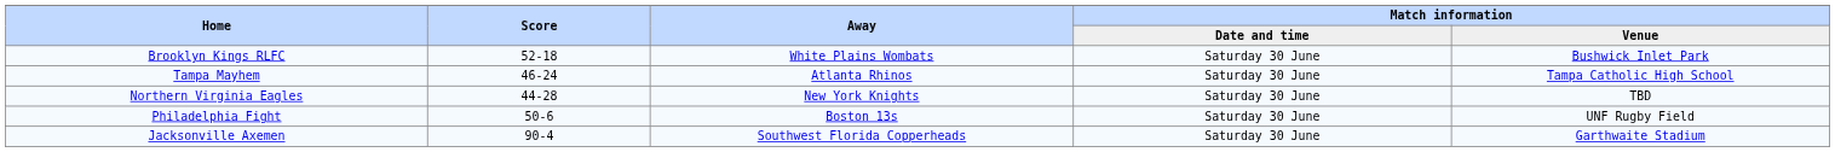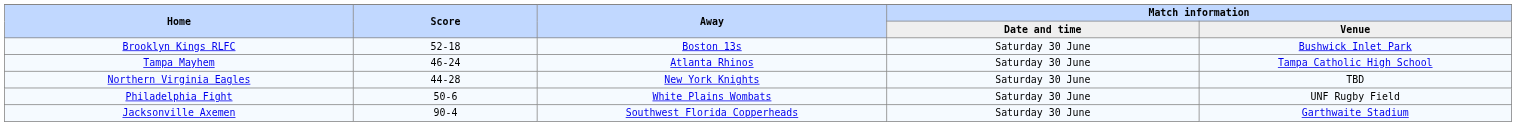Brooklyn Kings RLFC | Away: White Plains Wombats -> Boston 13s
Philadelphia Fight | Away: Boston 13s -> White Plains Wombats
